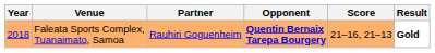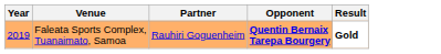- column: Score | 21–16, 21–13
Faleata Sports Complex, Tuanaimato, Samoa | Year: 2018 -> 2019
